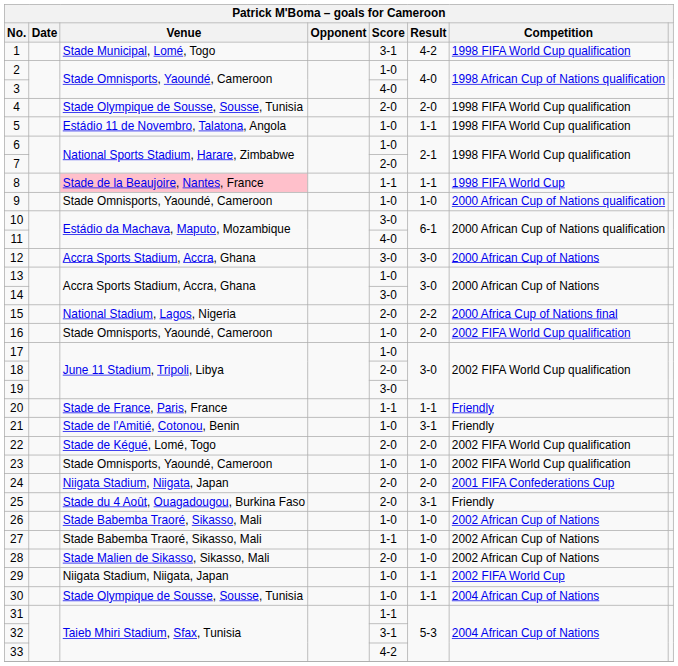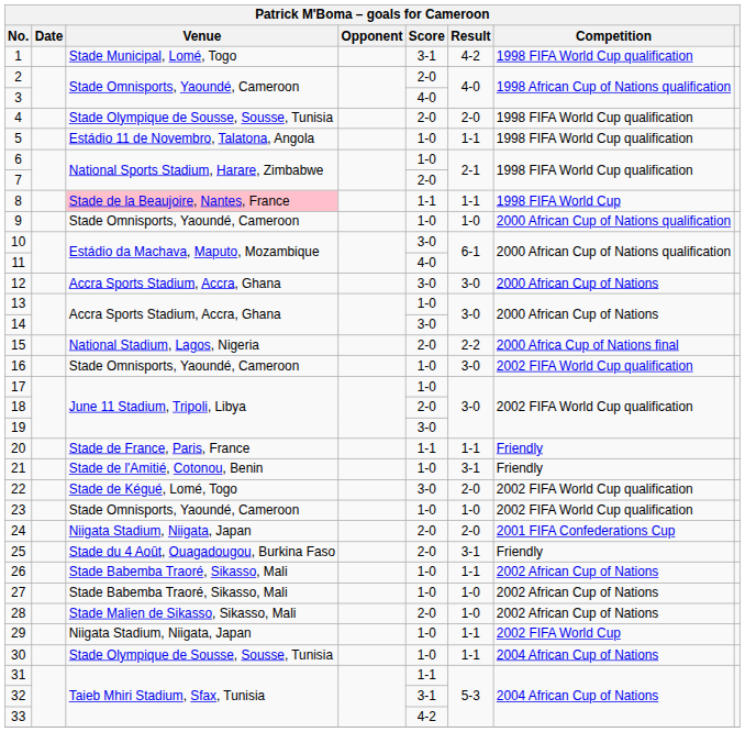2 | Score: 1-0 -> 2-0
16 | Result: 2-0 -> 3-0
22 | Score: 2-0 -> 3-0
26 | Result: 1-0 -> 1-1
27 | Score: 1-1 -> 1-0
